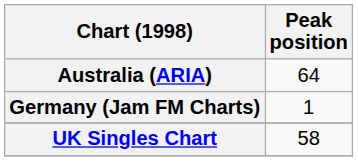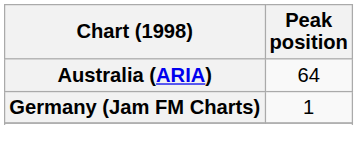- row: UK Singles Chart | 58
